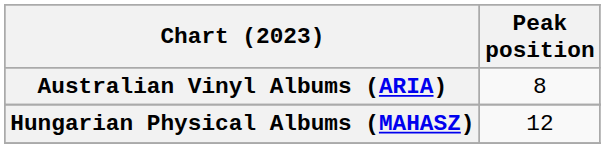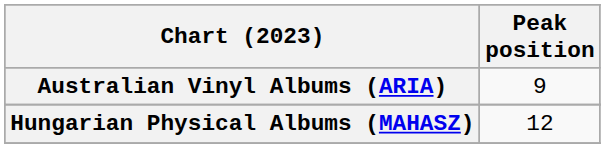Australian Vinyl Albums (ARIA) | Peak position: 8 -> 9
